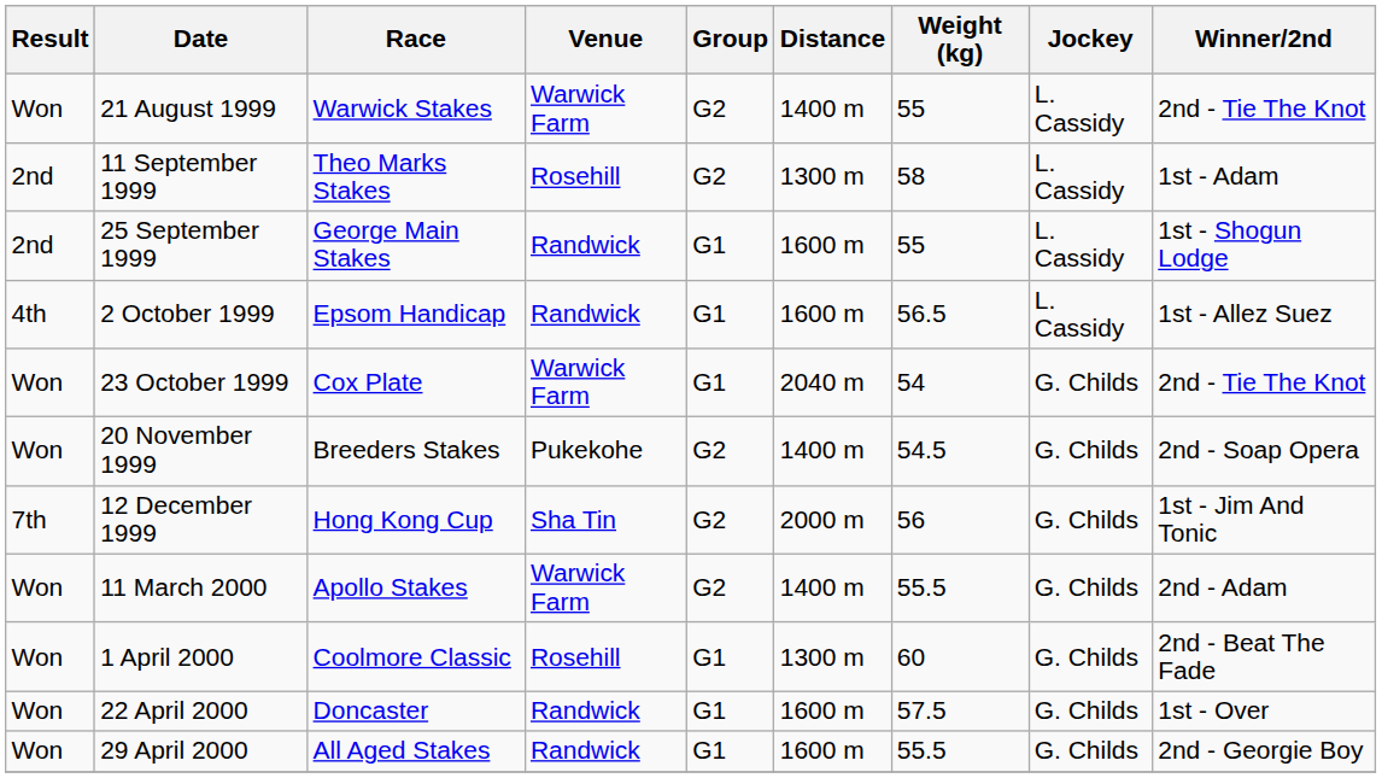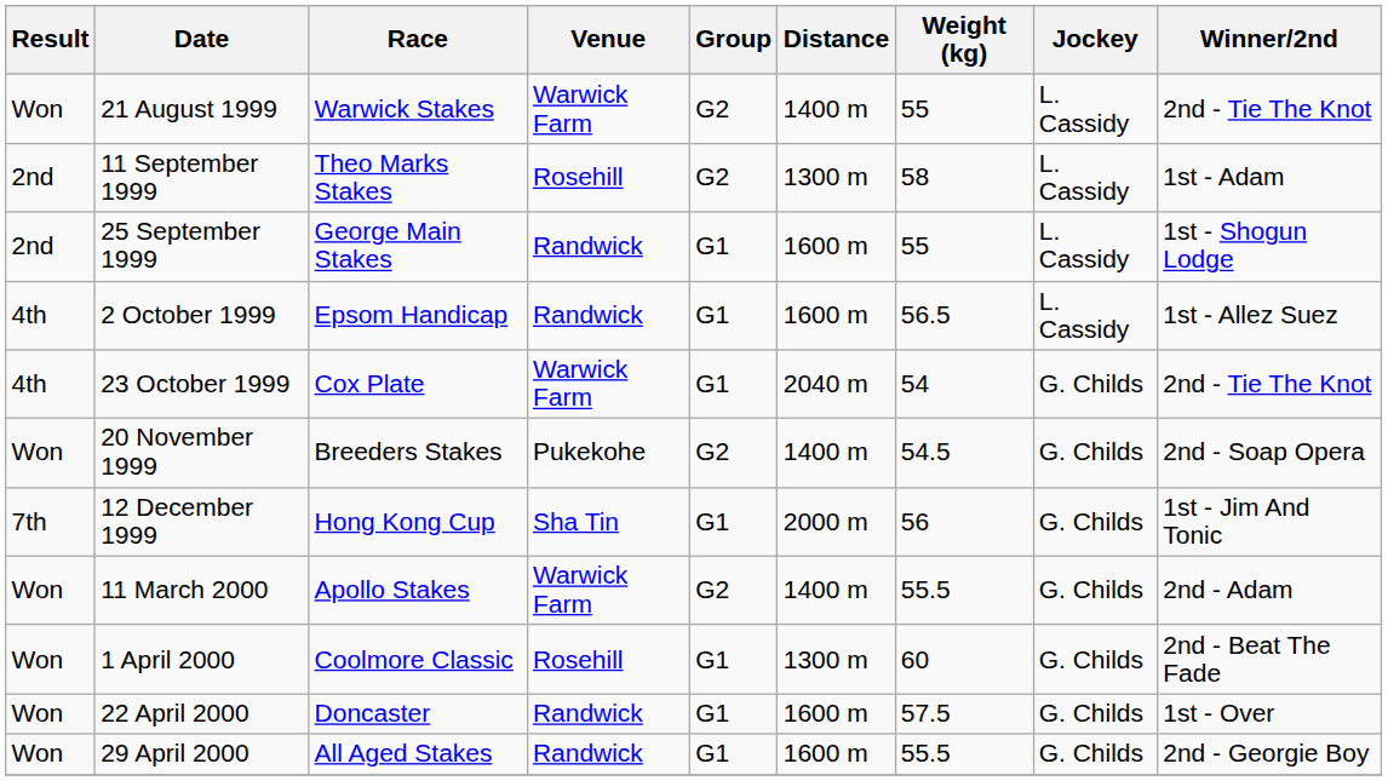23 October 1999 | Result: Won -> 4th
12 December 1999 | Group: G2 -> G1
